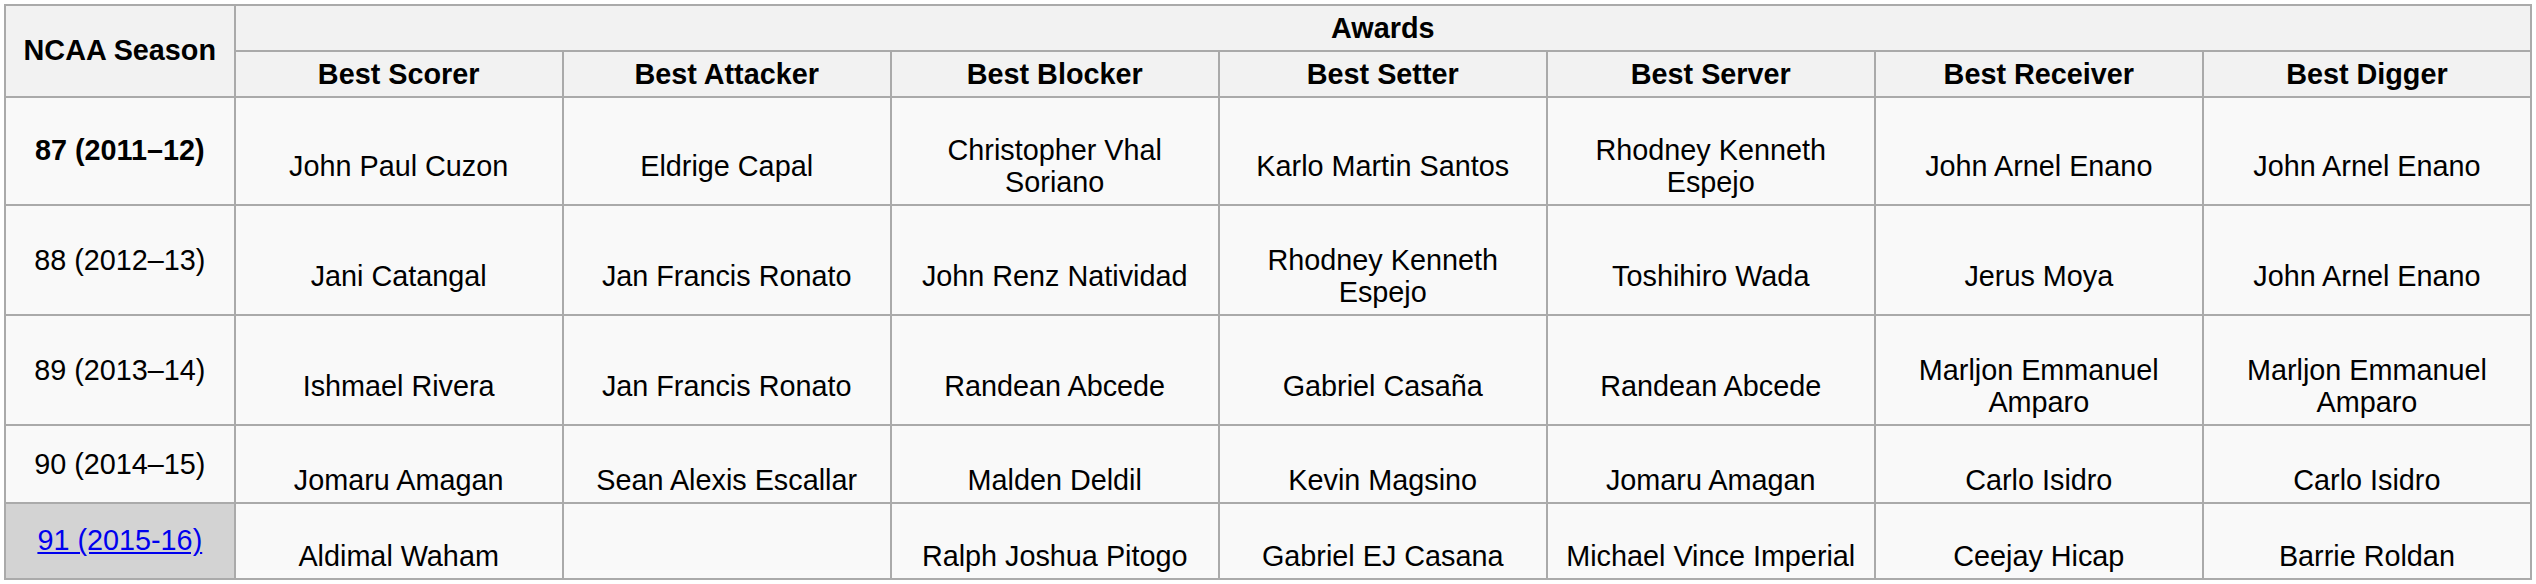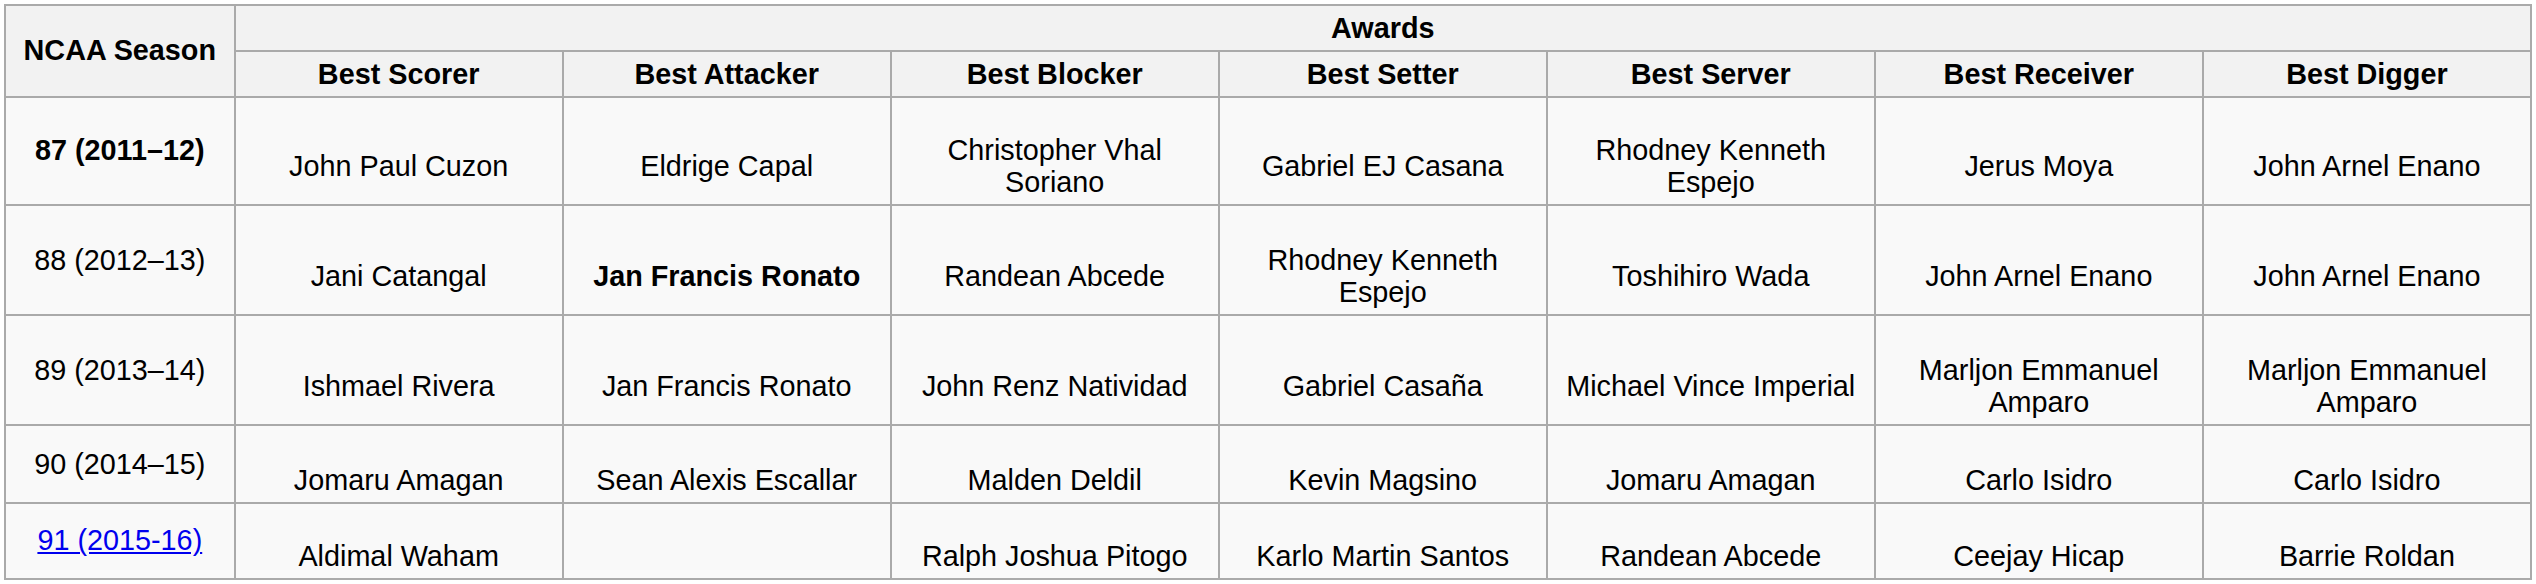John Paul Cuzon | Awards / Best Setter: Karlo Martin Santos -> Gabriel EJ Casana
John Paul Cuzon | Awards / Best Receiver: John Arnel Enano -> Jerus Moya
Jani Catangal | Awards / Best Attacker: normal -> bold
Jani Catangal | Awards / Best Blocker: John Renz Natividad -> Randean Abcede
Jani Catangal | Awards / Best Receiver: Jerus Moya -> John Arnel Enano
Ishmael Rivera | Awards / Best Blocker: Randean Abcede -> John Renz Natividad
Ishmael Rivera | Awards / Best Server: Randean Abcede -> Michael Vince Imperial
Aldimal Waham | NCAA Season: lightgrey background -> no background
Aldimal Waham | Awards / Best Setter: Gabriel EJ Casana -> Karlo Martin Santos
Aldimal Waham | Awards / Best Server: Michael Vince Imperial -> Randean Abcede
